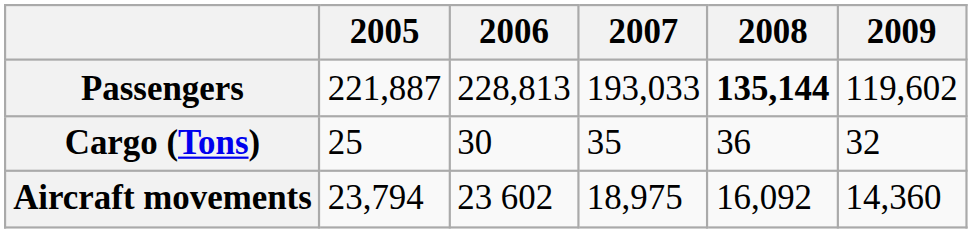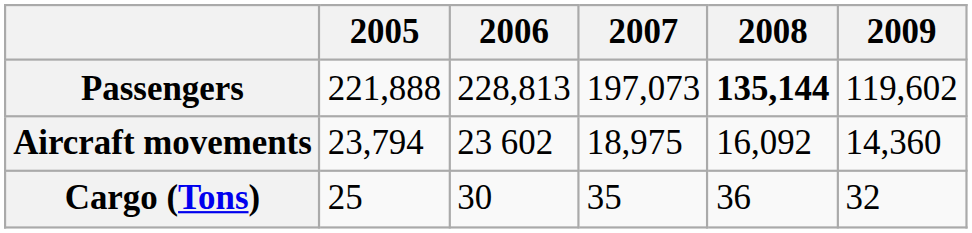Passengers | 2005: 221,887 -> 221,888
Passengers | 2007: 193,033 -> 197,073
rows swapped: Cargo (Tons) <-> Aircraft movements
